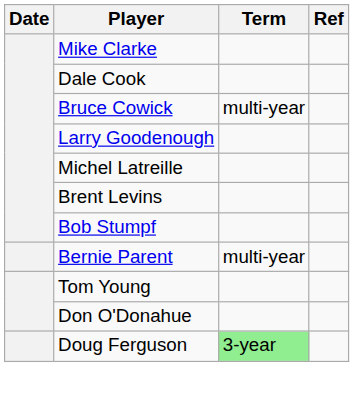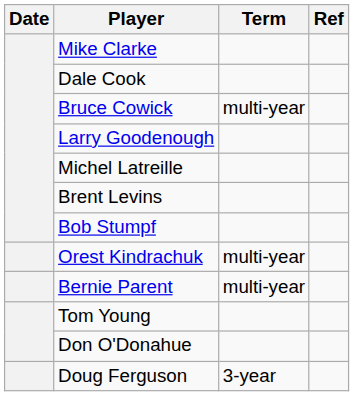+ row: Orest Kindrachuk | multi-year
Doug Ferguson | Term: lightgreen background -> no background
